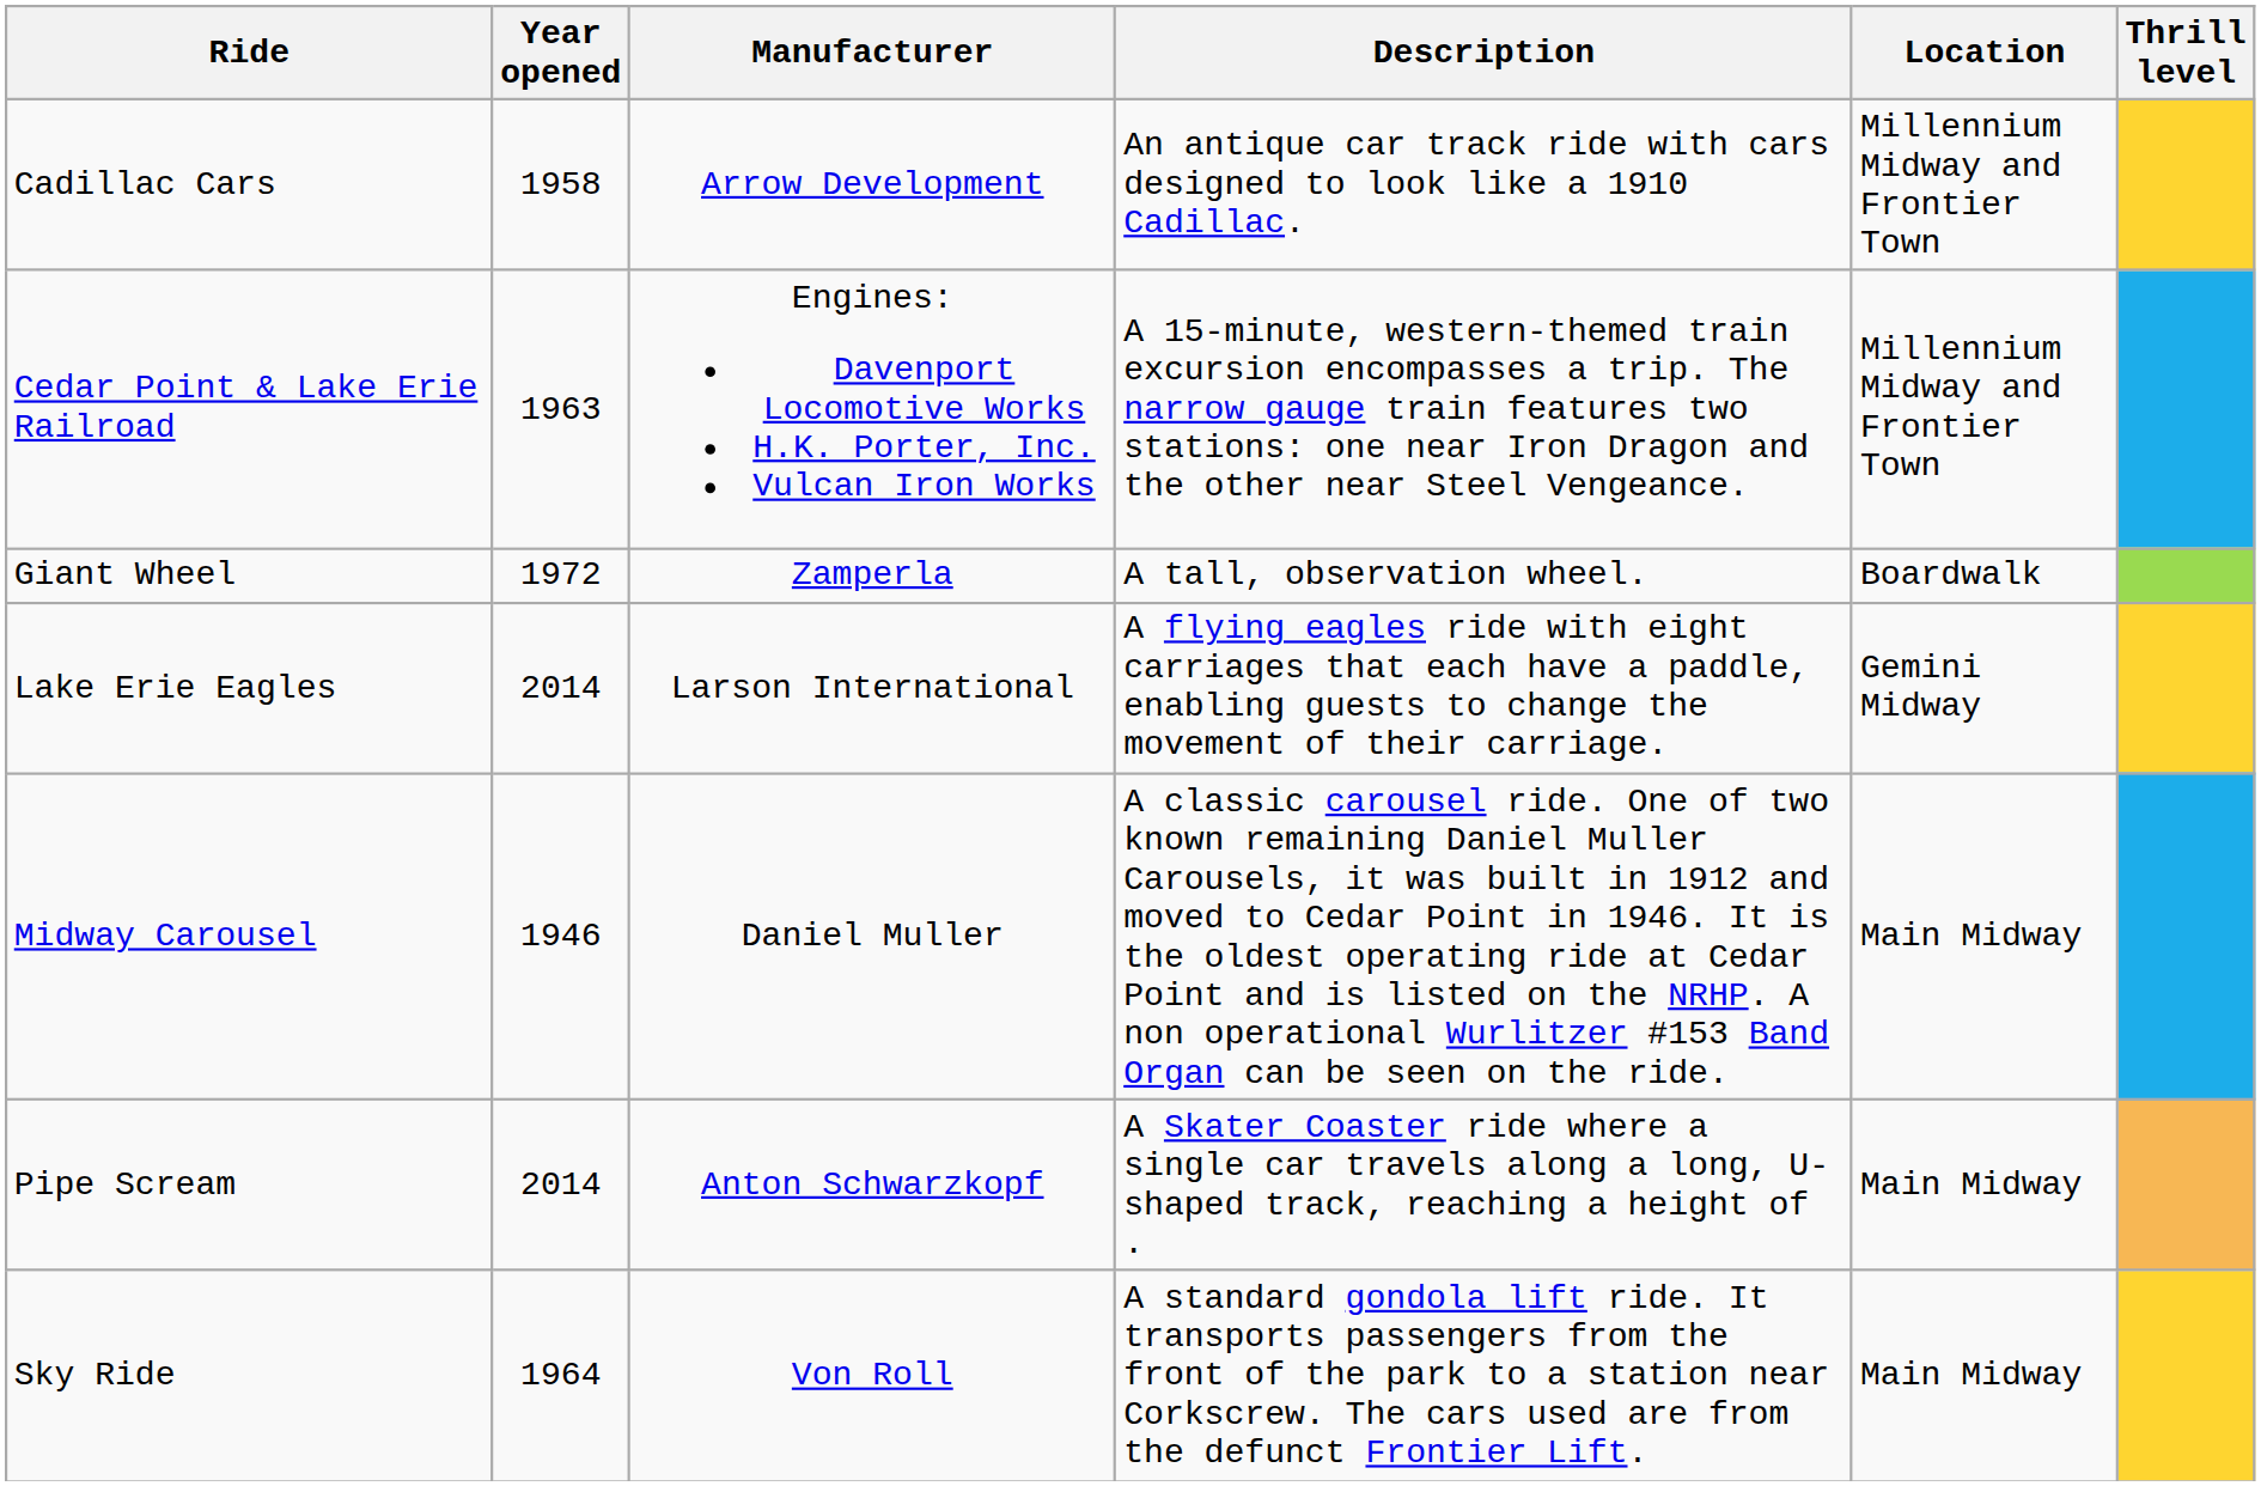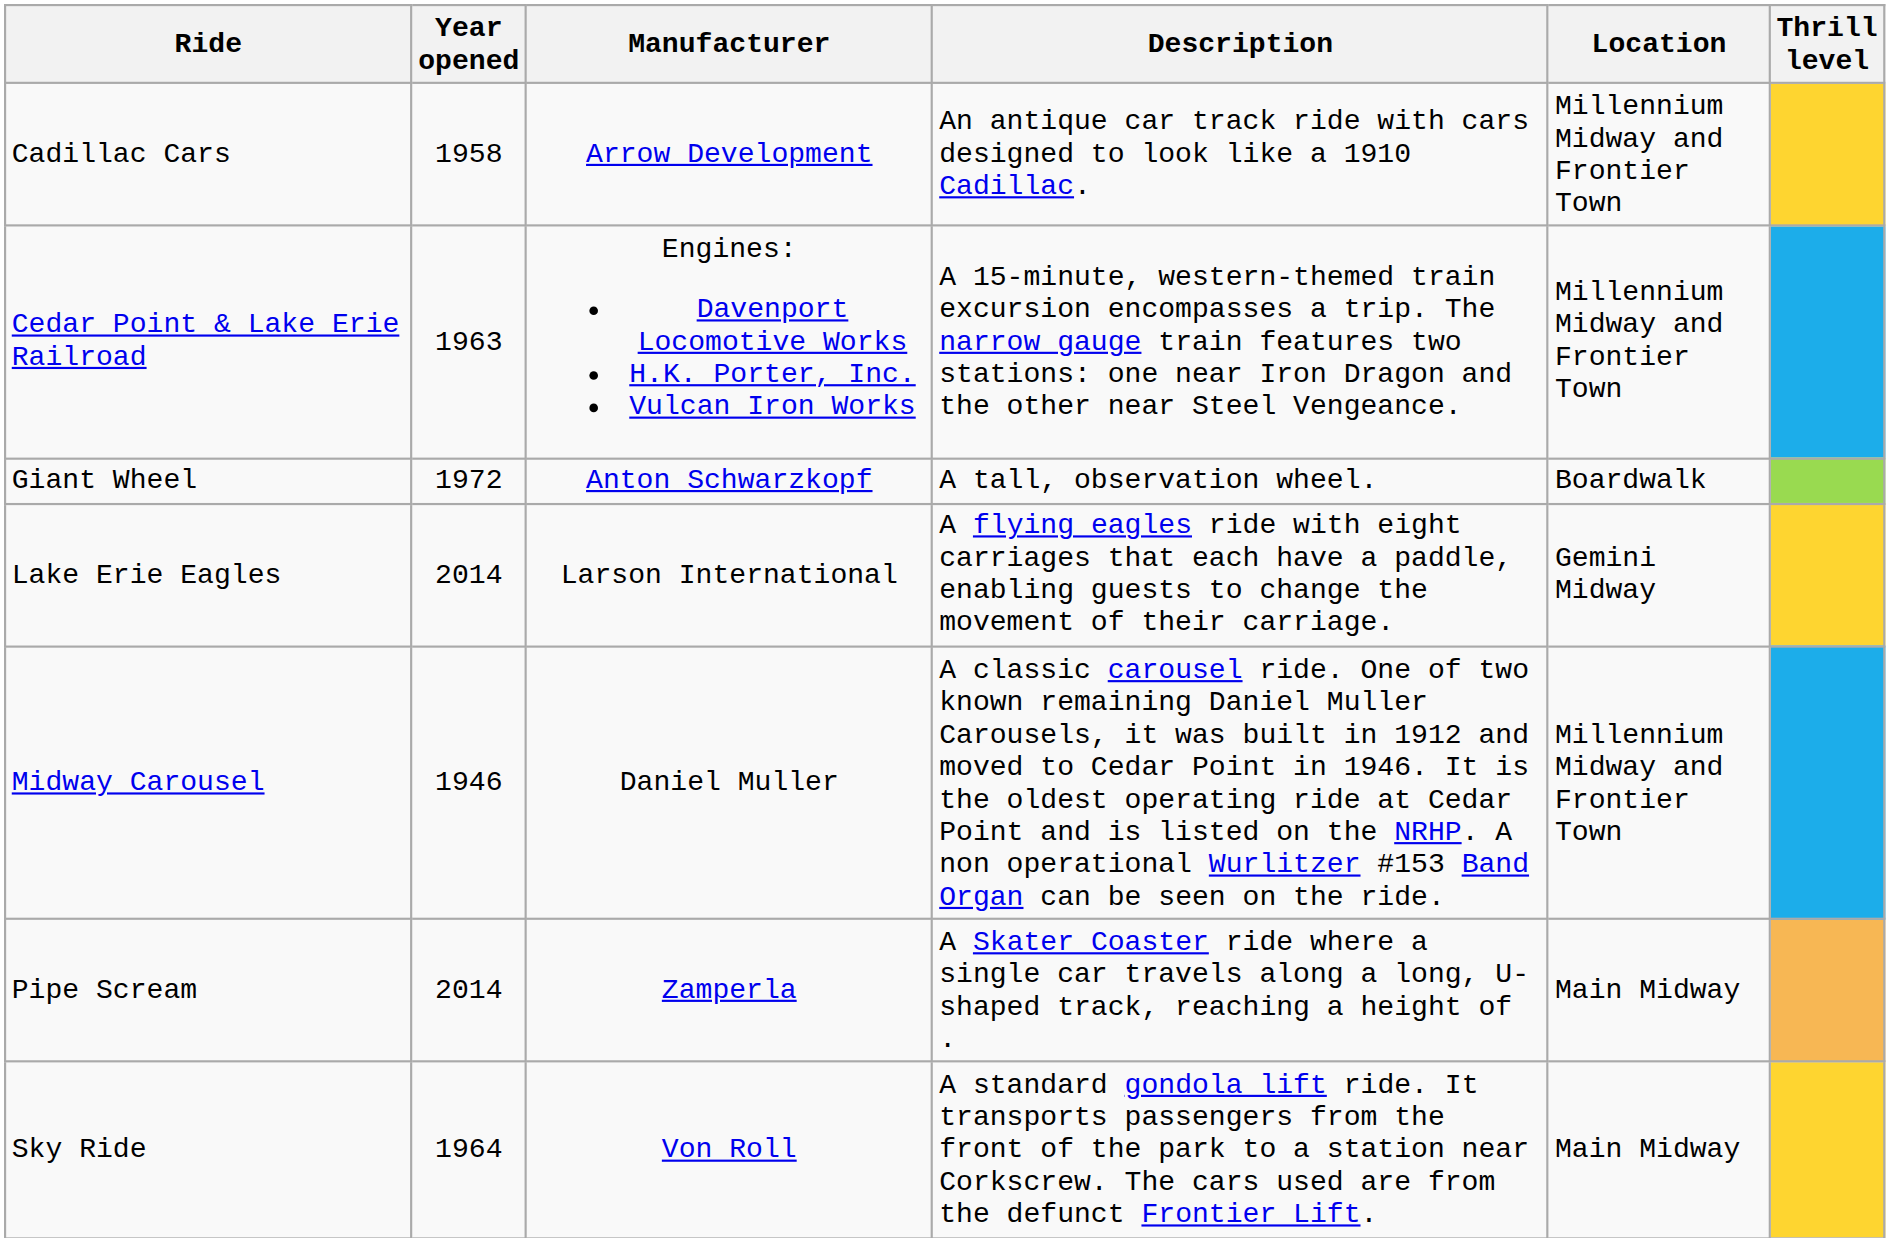Giant Wheel | Manufacturer: Zamperla -> Anton Schwarzkopf
Midway Carousel | Location: Main Midway -> Millennium Midway and Frontier Town
Pipe Scream | Manufacturer: Anton Schwarzkopf -> Zamperla
